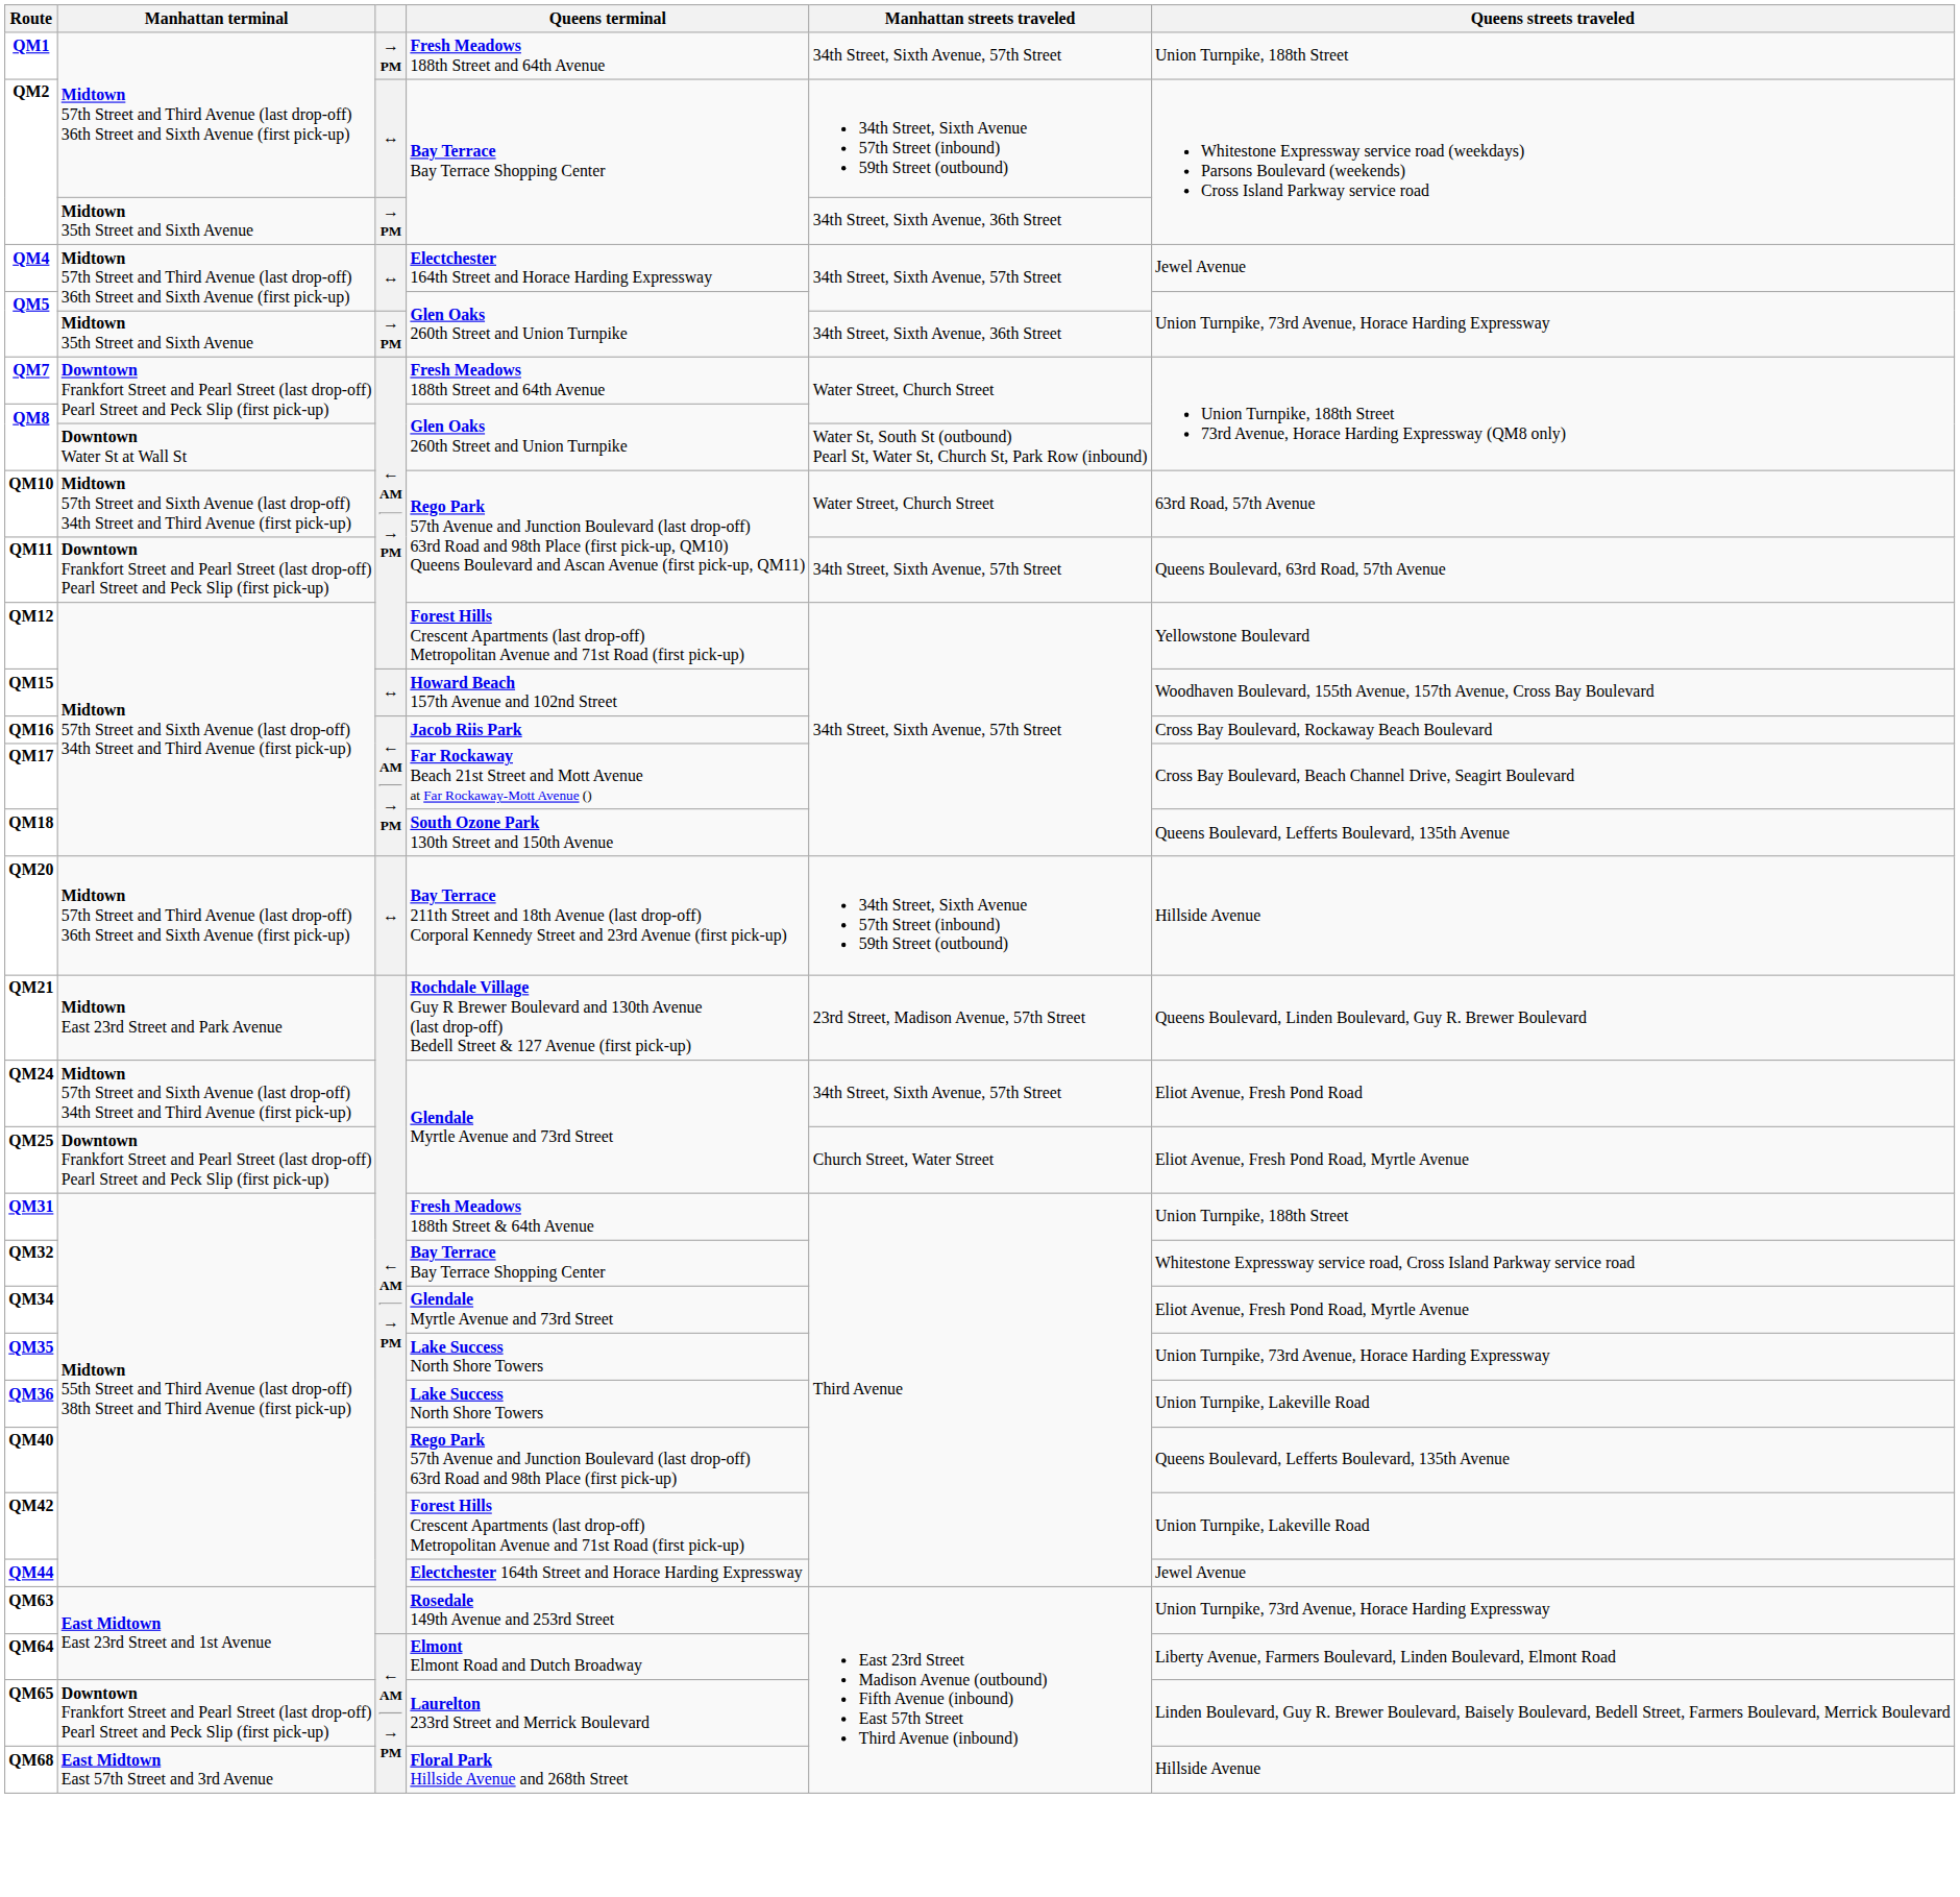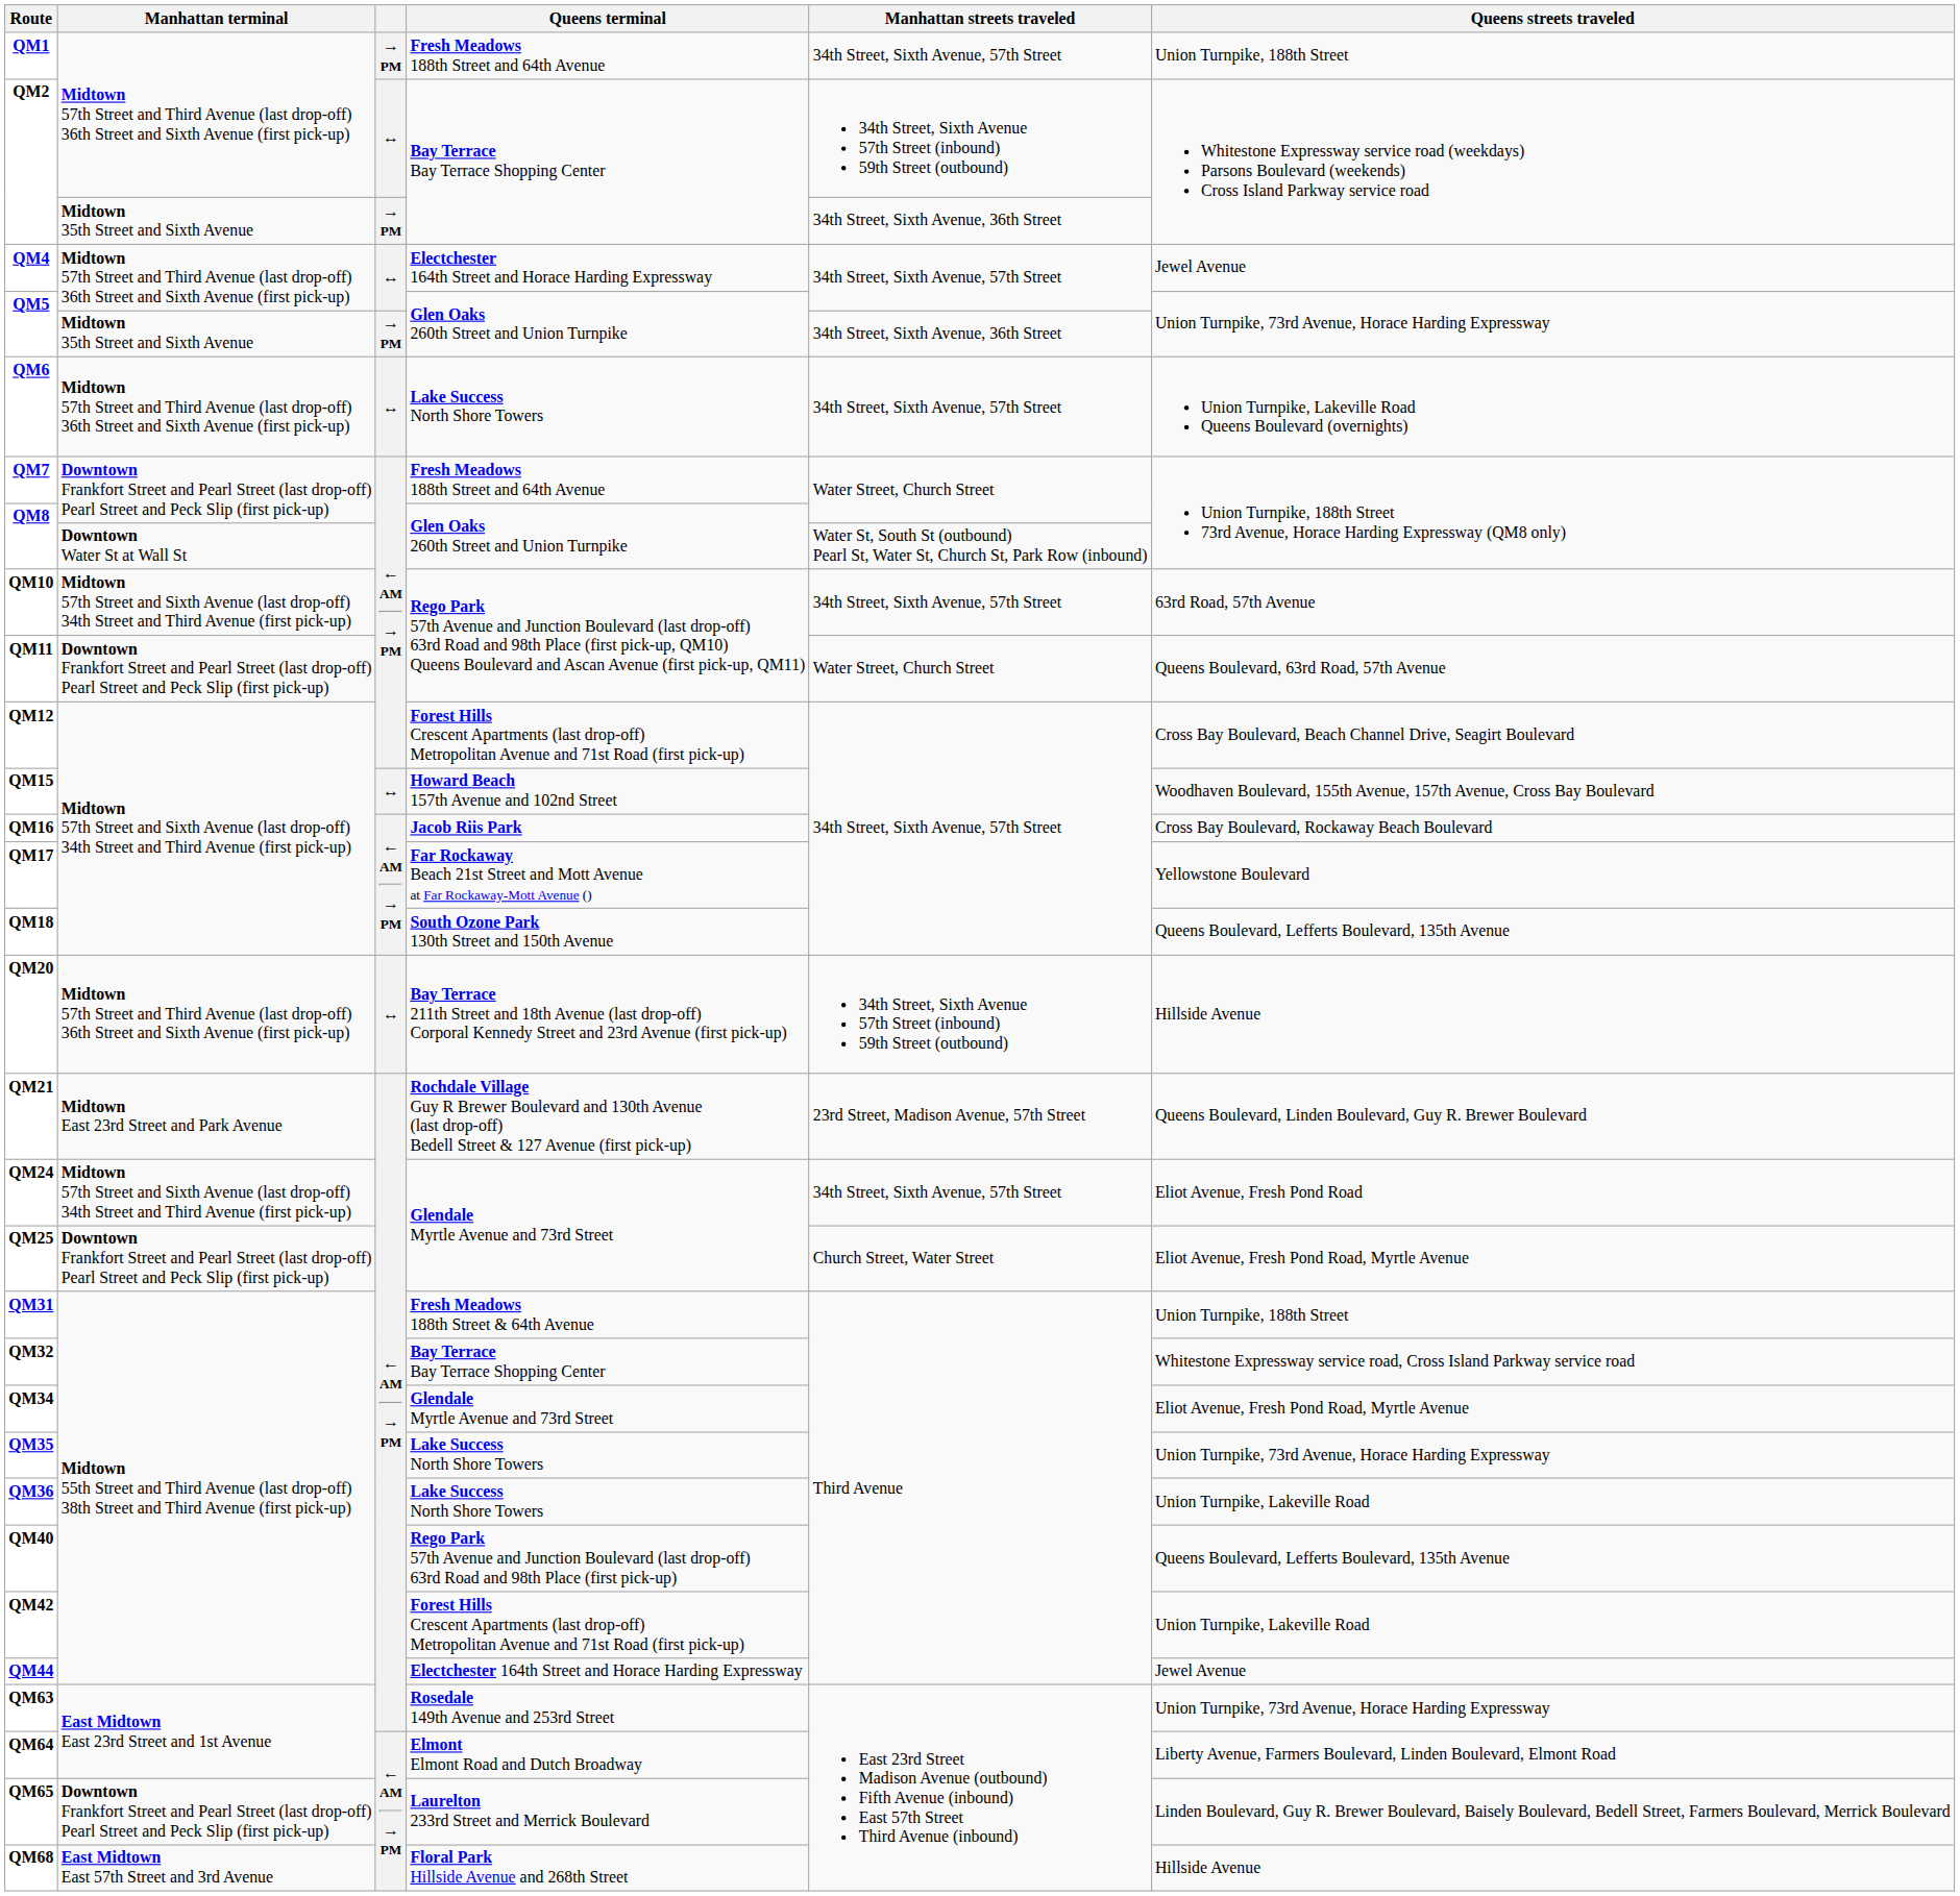+ row: QM6 | Midtown 57th Street and Third Avenue (last drop-off) 36th Street and Sixth Avenue (first pick-up) | ↔ | Lake Success North Shore Towers | 34th Street, Sixth Avenue, 57th Street | Union Turnpike, Lakeville Road Queens Boulevard (overnights)
QM10 | Manhattan streets traveled: Water Street, Church Street -> 34th Street, Sixth Avenue, 57th Street
QM11 | Manhattan streets traveled: 34th Street, Sixth Avenue, 57th Street -> Water Street, Church Street
QM12 | Queens streets traveled: Yellowstone Boulevard -> Cross Bay Boulevard, Beach Channel Drive, Seagirt Boulevard
QM17 | Queens streets traveled: Cross Bay Boulevard, Beach Channel Drive, Seagirt Boulevard -> Yellowstone Boulevard
